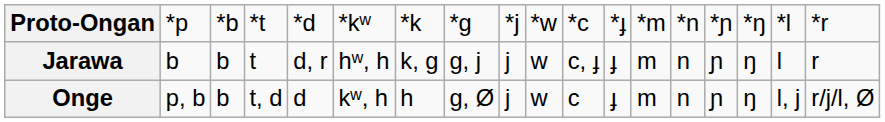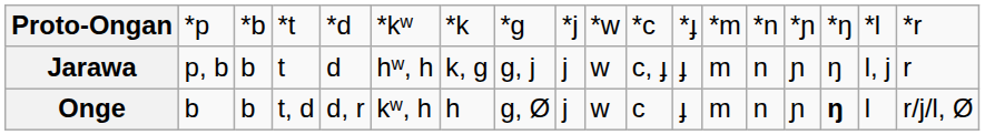Jarawa | column 2: b -> p, b
Jarawa | column 5: d, r -> d
Jarawa | column 17: l -> l, j
Onge | column 2: p, b -> b
Onge | column 5: d -> d, r
Onge | column 16: normal -> bold
Onge | column 17: l, j -> l
